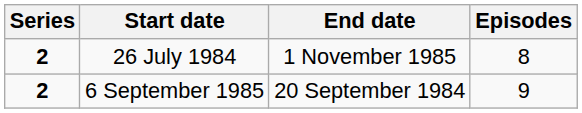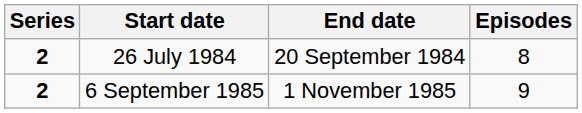26 July 1984 | End date: 1 November 1985 -> 20 September 1984
6 September 1985 | End date: 20 September 1984 -> 1 November 1985
